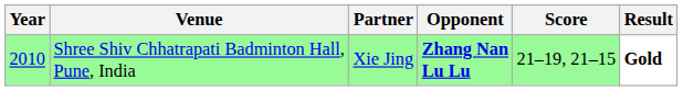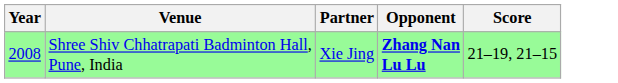- column: Result | Gold
Shree Shiv Chhatrapati Badminton Hall, Pune, India | Year: 2010 -> 2008
